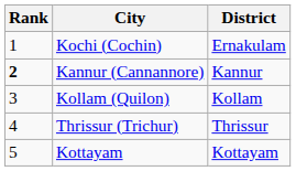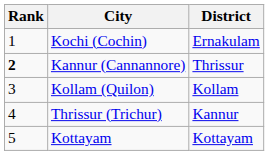Kannur (Cannannore) | District: Kannur -> Thrissur
Thrissur (Trichur) | District: Thrissur -> Kannur
